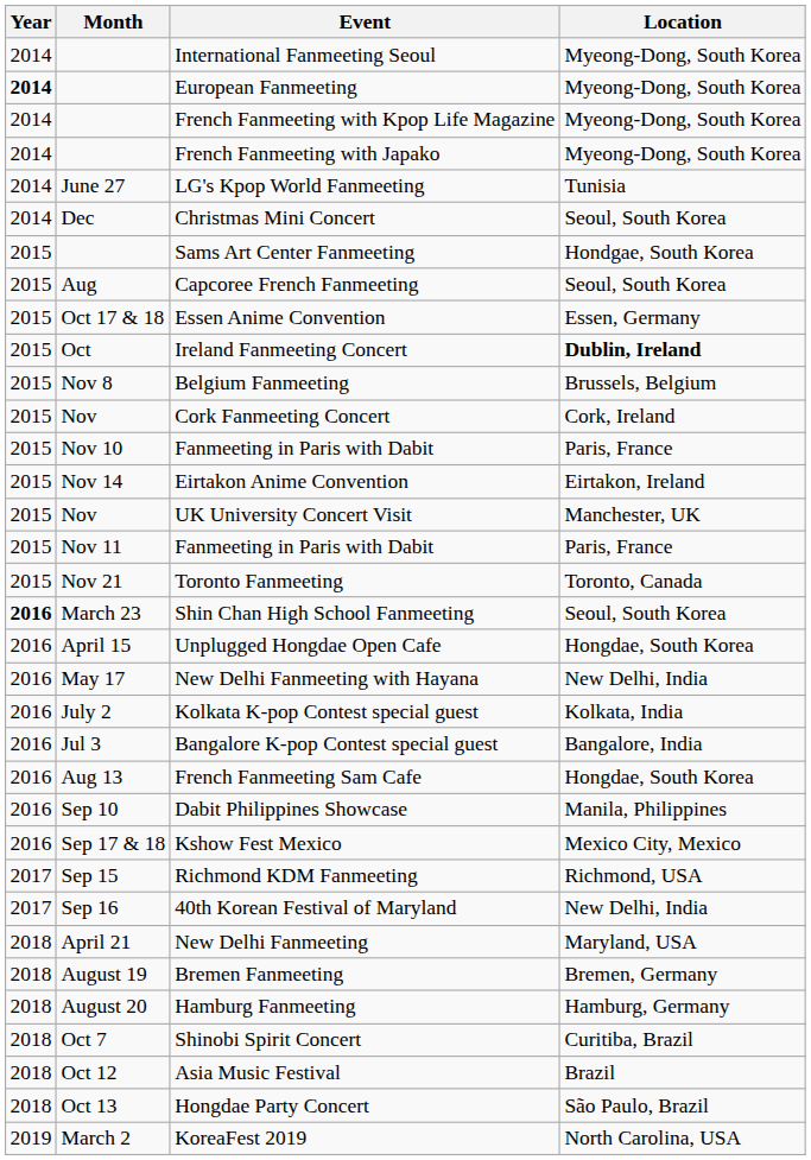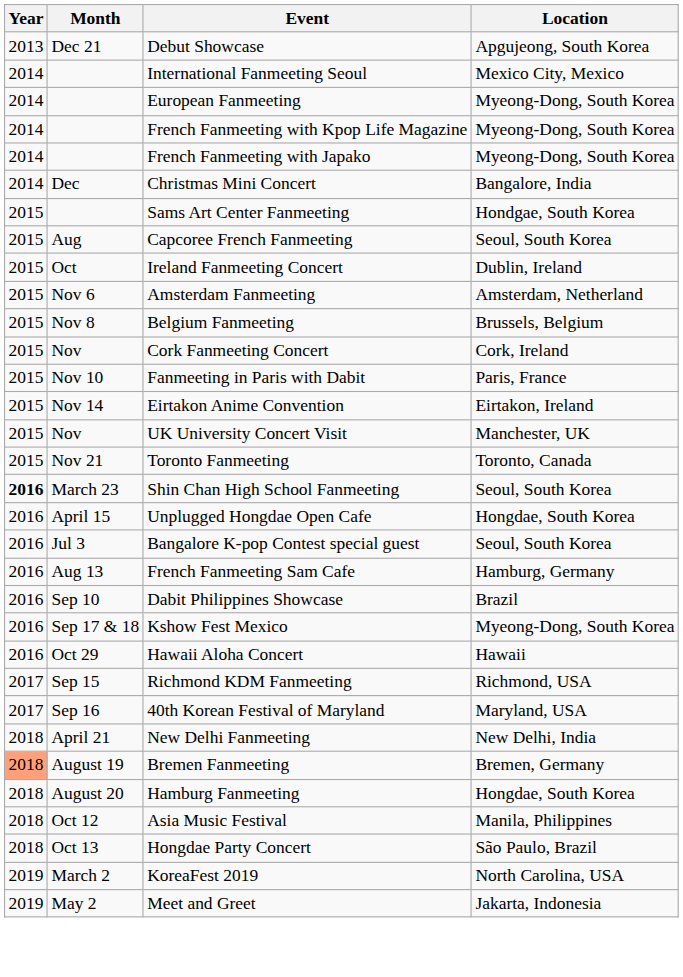+ row: 2013 | Dec 21 | Debut Showcase | Apgujeong, South Korea
International Fanmeeting Seoul | Location: Myeong-Dong, South Korea -> Mexico City, Mexico
European Fanmeeting | Year: bold -> normal
- row: 2014 | June 27 | LG's Kpop World Fanmeeting | Tunisia
Christmas Mini Concert | Location: Seoul, South Korea -> Bangalore, India
- row: 2015 | Oct 17 & 18 | Essen Anime Convention | Essen, Germany
Ireland Fanmeeting Concert | Location: bold -> normal
+ row: 2015 | Nov 6 | Amsterdam Fanmeeting | Amsterdam, Netherland
- row: 2015 | Nov 11 | Fanmeeting in Paris with Dabit | Paris, France
- row: 2016 | May 17 | New Delhi Fanmeeting with Hayana | New Delhi, India
- row: 2016 | July 2 | Kolkata K-pop Contest special guest | Kolkata, India
Bangalore K-pop Contest special guest | Location: Bangalore, India -> Seoul, South Korea
French Fanmeeting Sam Cafe | Location: Hongdae, South Korea -> Hamburg, Germany
Dabit Philippines Showcase | Location: Manila, Philippines -> Brazil
Kshow Fest Mexico | Location: Mexico City, Mexico -> Myeong-Dong, South Korea
+ row: 2016 | Oct 29 | Hawaii Aloha Concert | Hawaii
40th Korean Festival of Maryland | Location: New Delhi, India -> Maryland, USA
New Delhi Fanmeeting | Location: Maryland, USA -> New Delhi, India
Bremen Fanmeeting | Year: no background -> lightsalmon background
Hamburg Fanmeeting | Location: Hamburg, Germany -> Hongdae, South Korea
- row: 2018 | Oct 7 | Shinobi Spirit Concert | Curitiba, Brazil
Asia Music Festival | Location: Brazil -> Manila, Philippines
+ row: 2019 | May 2 | Meet and Greet | Jakarta, Indonesia
